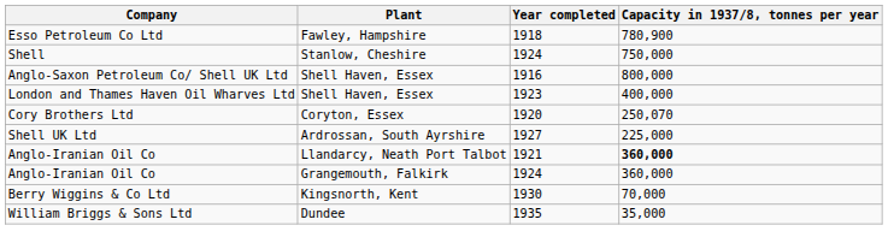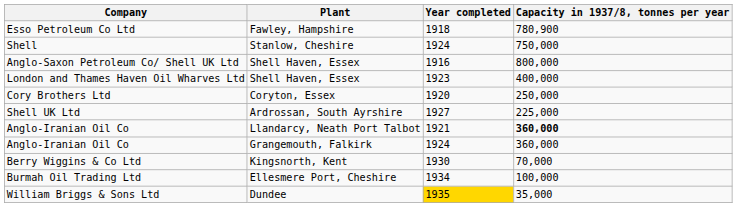Cory Brothers Ltd | Capacity in 1937/8, tonnes per year: 250,070 -> 250,000
+ row: Burmah Oil Trading Ltd | Ellesmere Port, Cheshire | 1934 | 100,000
William Briggs & Sons Ltd | Year completed: no background -> gold background
